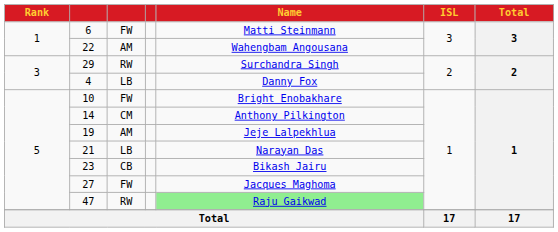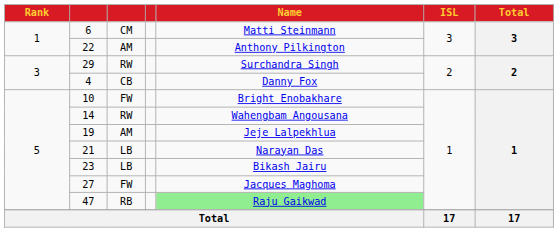6 | column 3: FW -> CM
22 | Name: Wahengbam Angousana -> Anthony Pilkington
4 | column 3: LB -> CB
14 | column 3: CM -> RW
14 | Name: Anthony Pilkington -> Wahengbam Angousana
23 | column 3: CB -> LB
47 | column 3: RW -> RB
